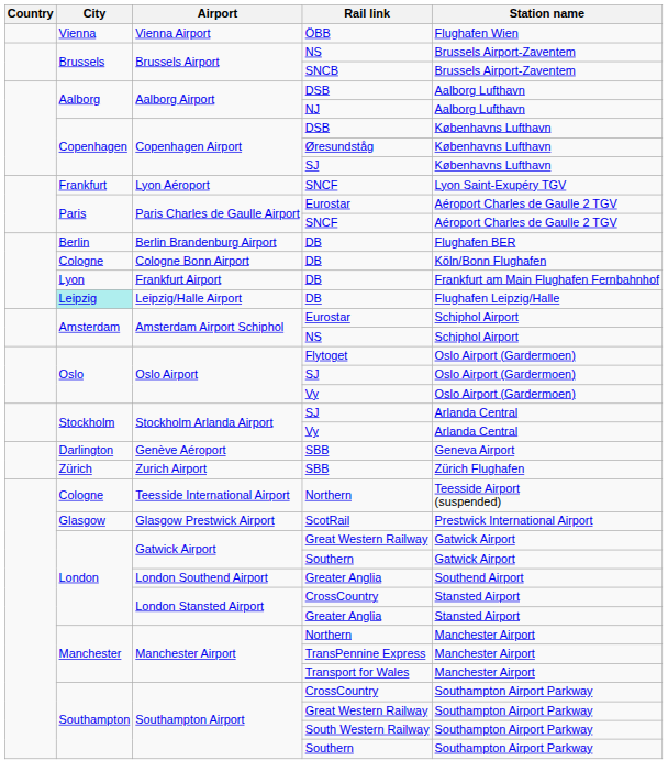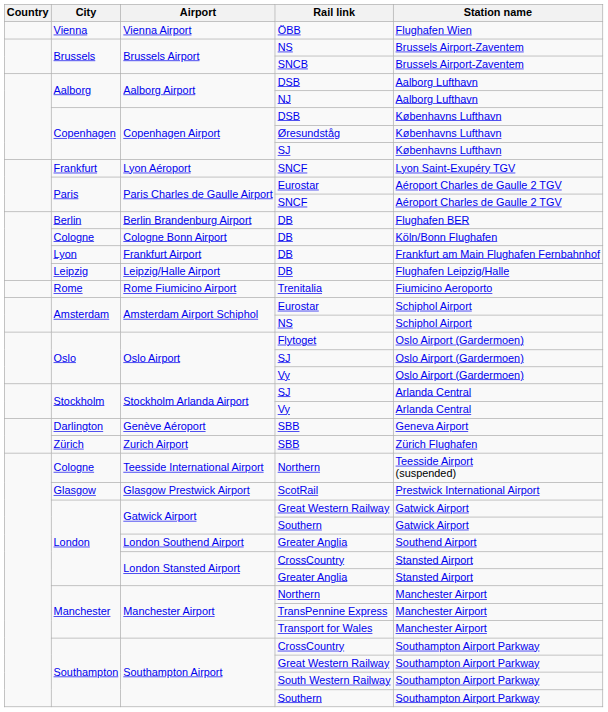Leipzig/Halle Airport | City: paleturquoise background -> no background
+ row: Rome | Rome Fiumicino Airport | Trenitalia | Fiumicino Aeroporto
